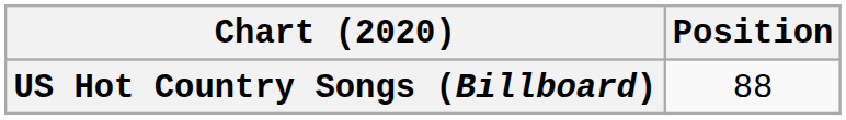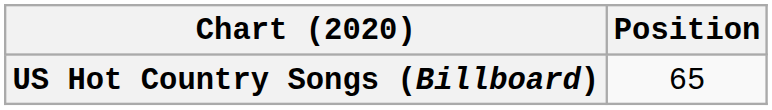US Hot Country Songs (Billboard) | Position: 88 -> 65
